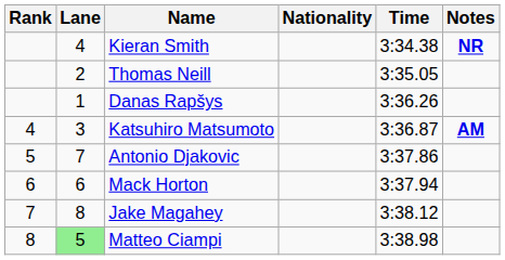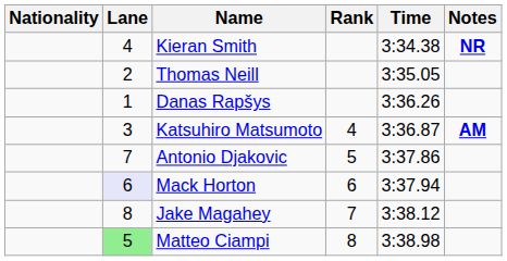columns swapped: Rank <-> Nationality
Mack Horton | Lane: no background -> lavender background
